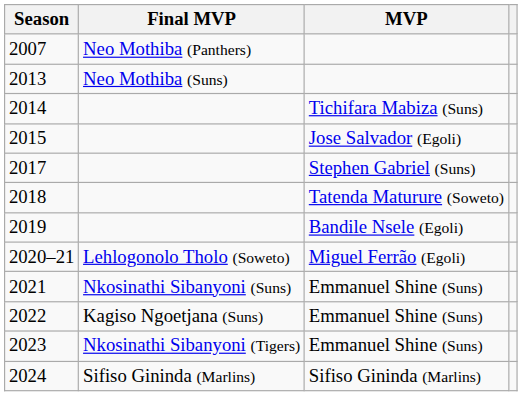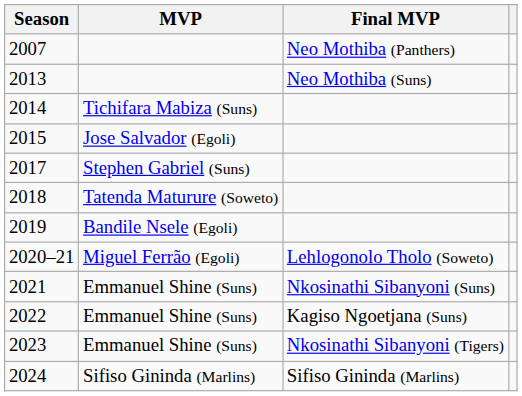columns swapped: MVP <-> Final MVP
